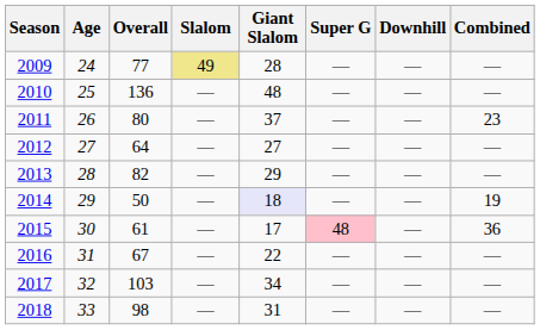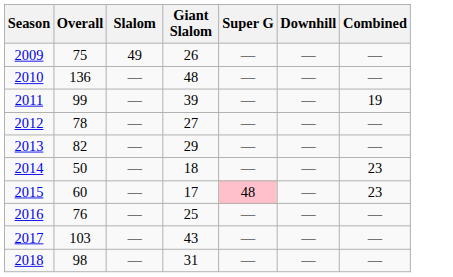- column: Age | 24 | 25 | 26 | 27 | 28 | 29 | 30 | 31 | 32 | 33
2009 | Overall: 77 -> 75
2009 | Slalom: khaki background -> no background
2009 | Giant Slalom: 28 -> 26
2011 | Overall: 80 -> 99
2011 | Giant Slalom: 37 -> 39
2011 | Combined: 23 -> 19
2012 | Overall: 64 -> 78
2014 | Giant Slalom: lavender background -> no background
2014 | Combined: 19 -> 23
2015 | Overall: 61 -> 60
2015 | Combined: 36 -> 23
2016 | Overall: 67 -> 76
2016 | Giant Slalom: 22 -> 25
2017 | Giant Slalom: 34 -> 43
